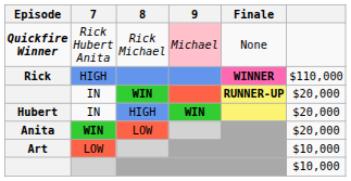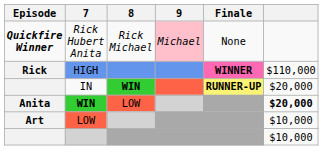- row: Hubert | IN | HIGH | WIN | $20,000
Anita | column 6: normal -> bold
